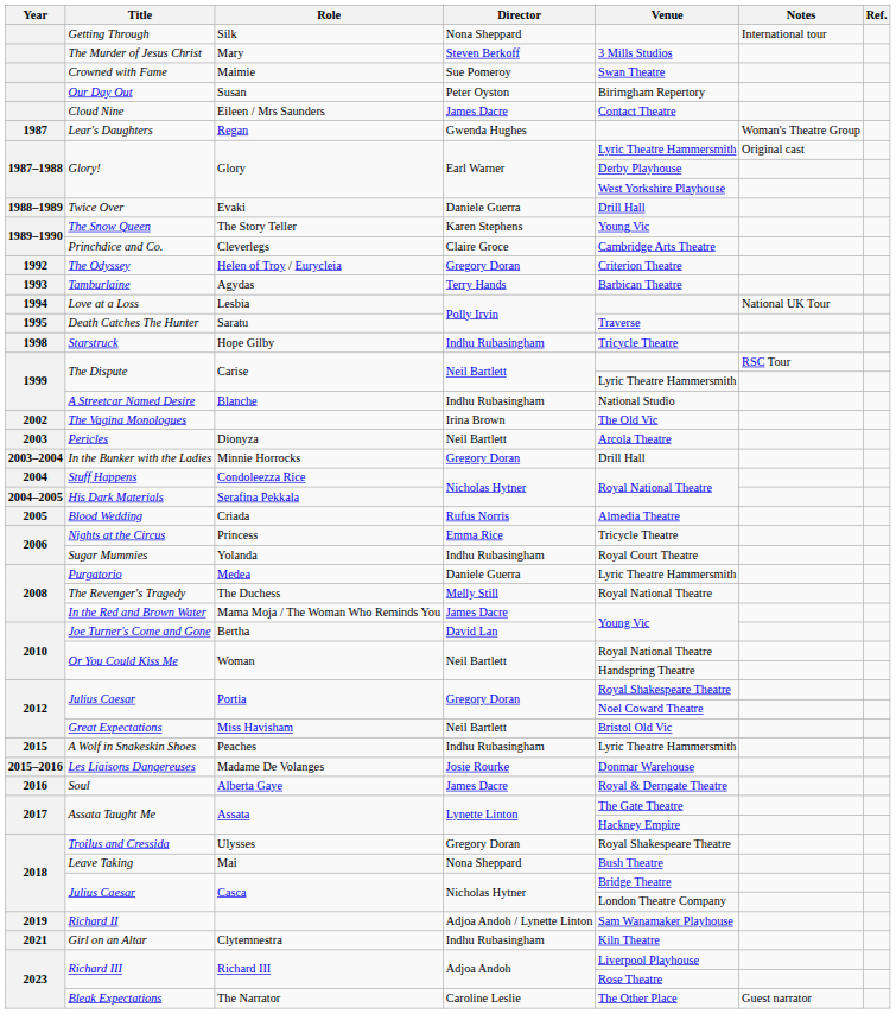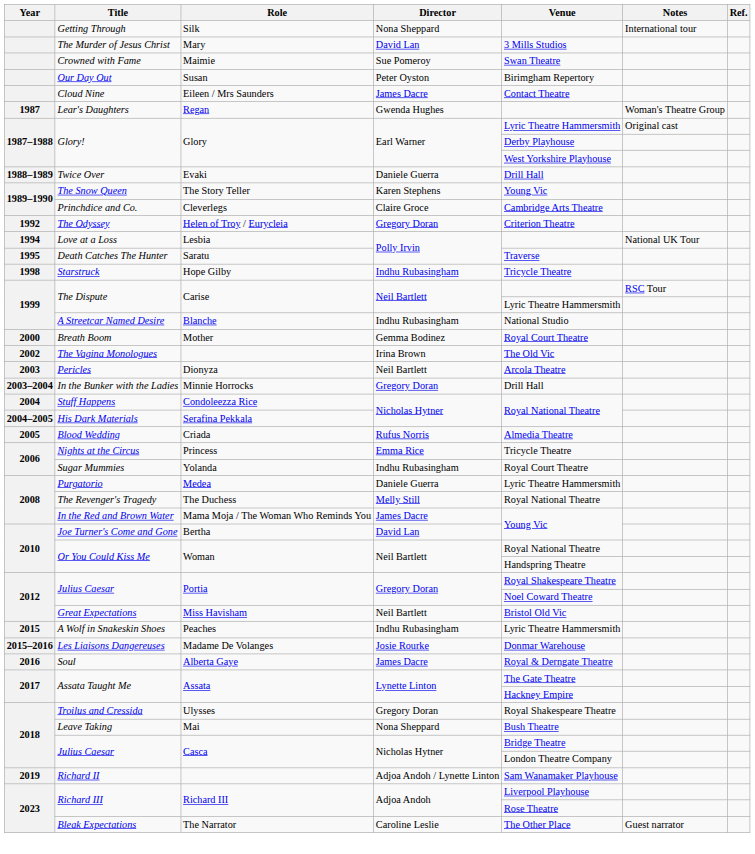The Murder of Jesus Christ | Director: Steven Berkoff -> David Lan
- row: 1993 | Tamburlaine | Agydas | Terry Hands | Barbican Theatre
+ row: 2000 | Breath Boom | Mother | Gemma Bodinez | Royal Court Theatre
- row: 2021 | Girl on an Altar | Clytemnestra | Indhu Rubasingham | Kiln Theatre
